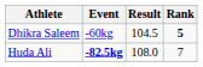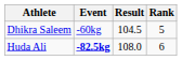Dhikra Saleem | Rank: bold -> normal
Huda Ali | Rank: 7 -> 6
